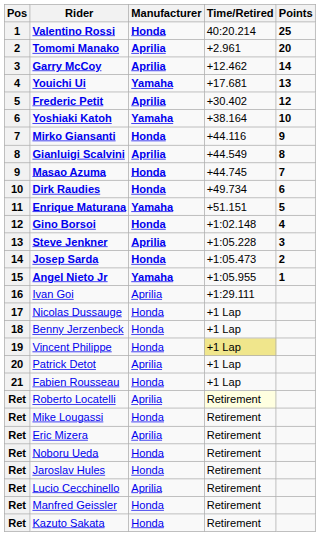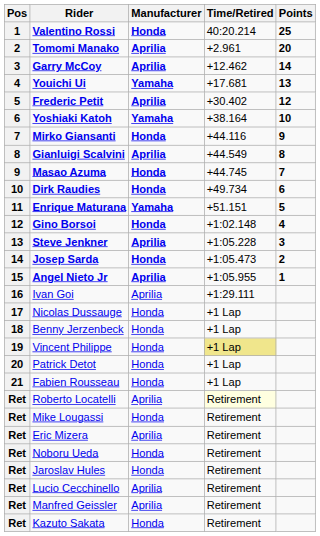Angel Nieto Jr | Manufacturer: Yamaha -> Aprilia
Patrick Detot | Manufacturer: Aprilia -> Honda
Manfred Geissler | Manufacturer: Honda -> Aprilia
